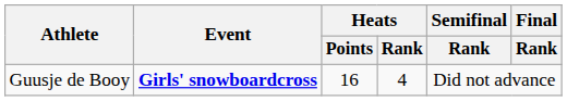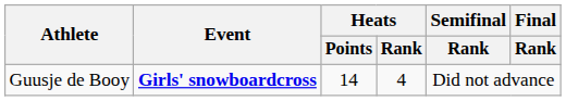Guusje de Booy | Heats / Points: 16 -> 14
